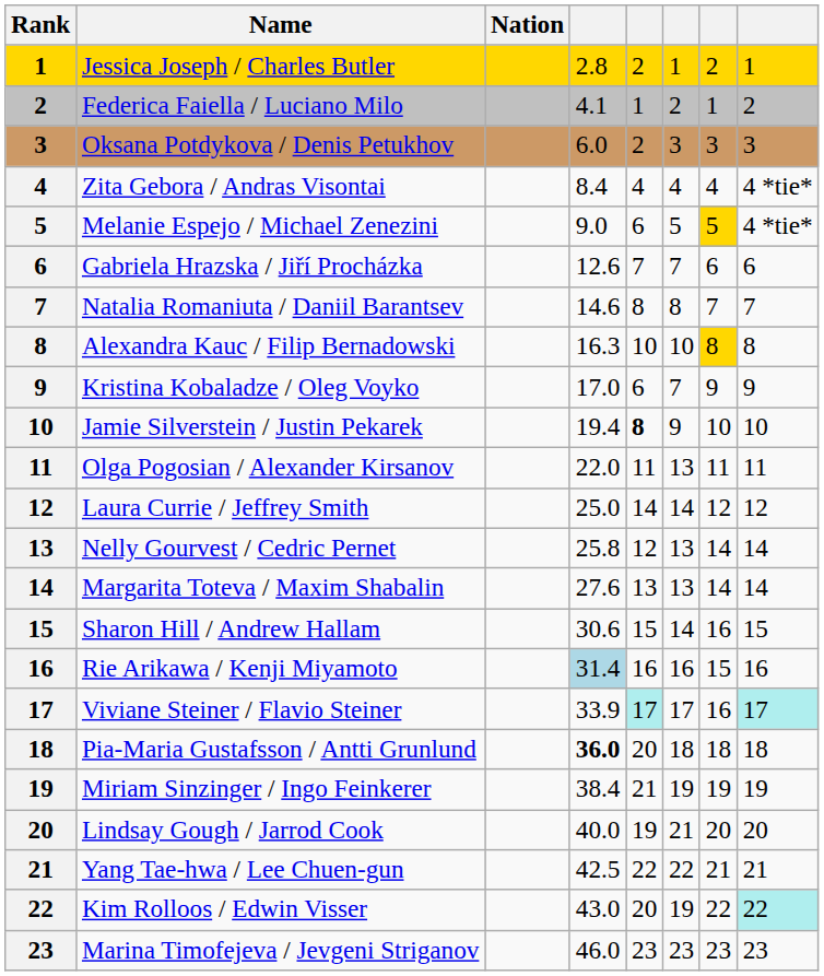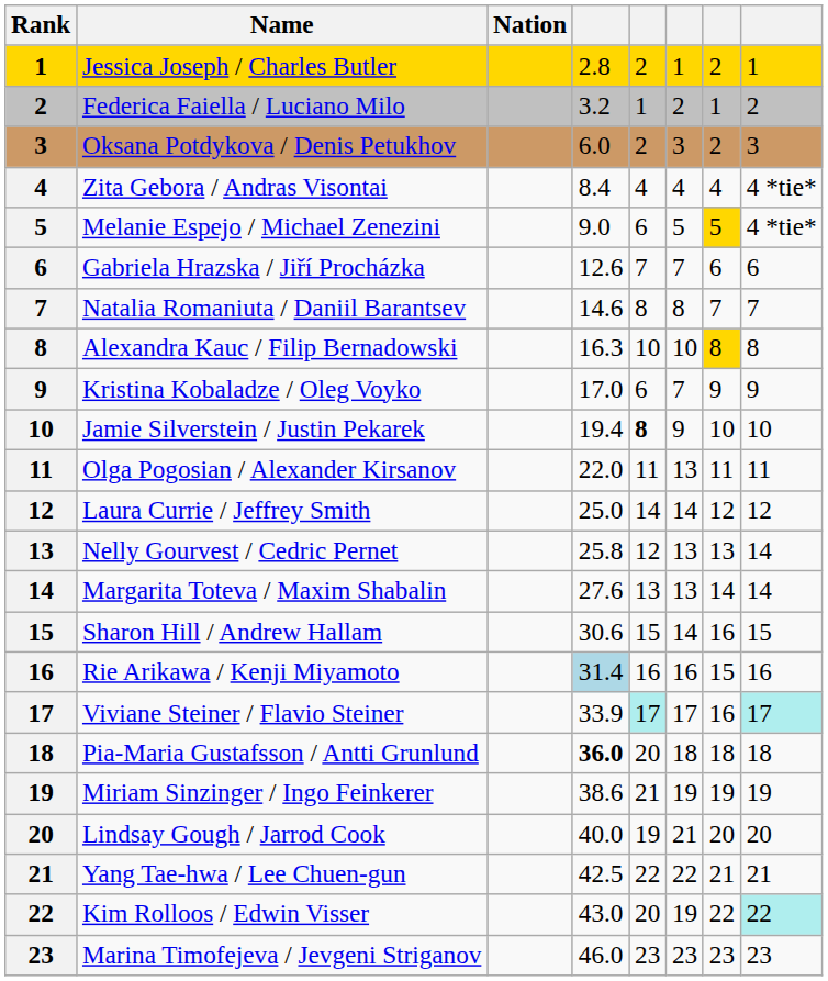Federica Faiella / Luciano Milo | column 4: 4.1 -> 3.2
Oksana Potdykova / Denis Petukhov | column 7: 3 -> 2
Nelly Gourvest / Cedric Pernet | column 7: 14 -> 13
Miriam Sinzinger / Ingo Feinkerer | column 4: 38.4 -> 38.6
